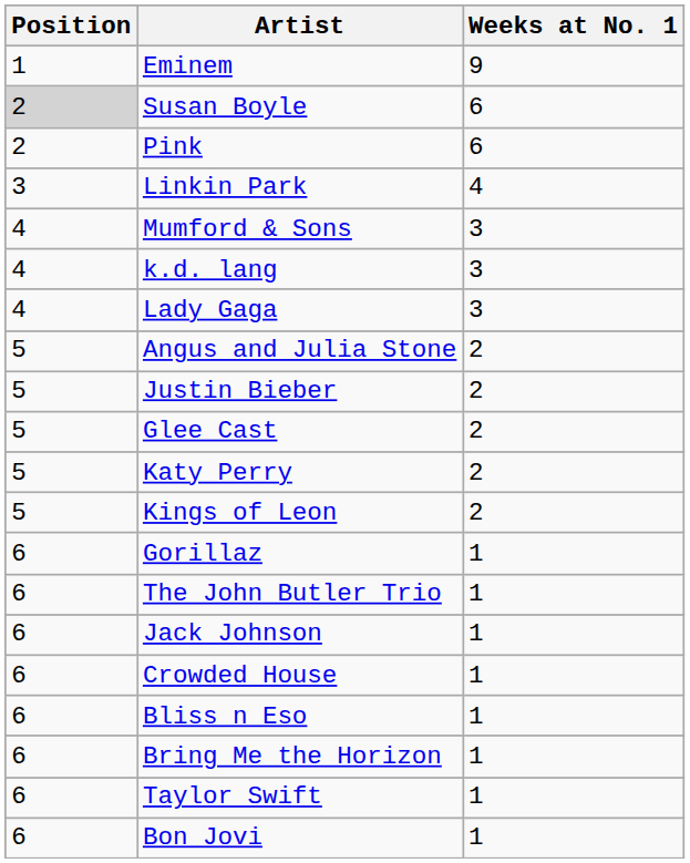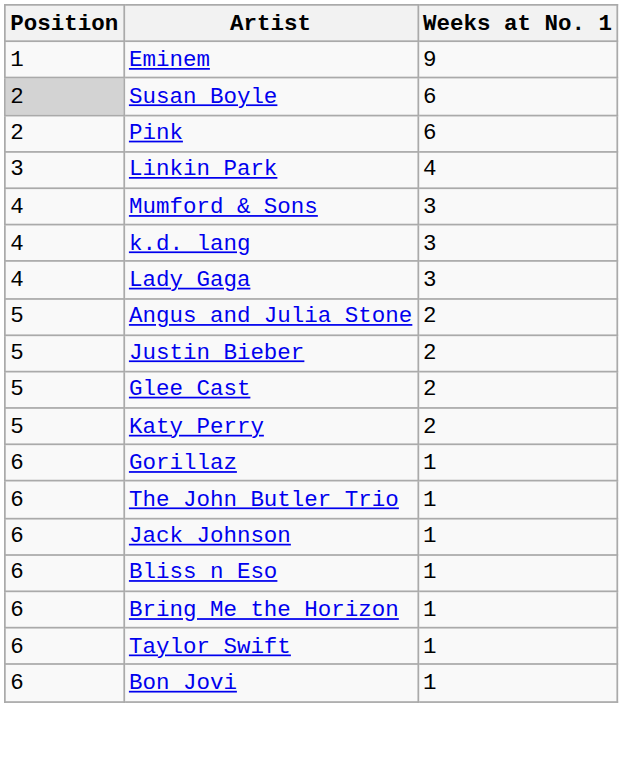- row: 5 | Kings of Leon | 2
- row: 6 | Crowded House | 1
